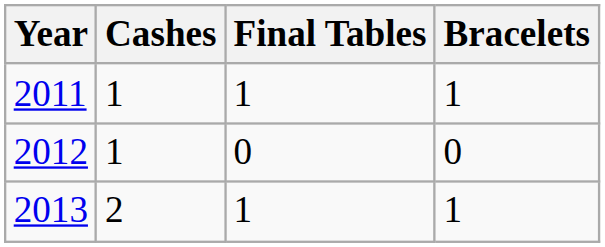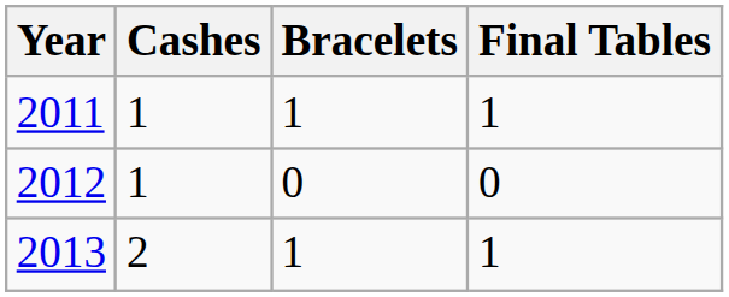columns swapped: Final Tables <-> Bracelets
